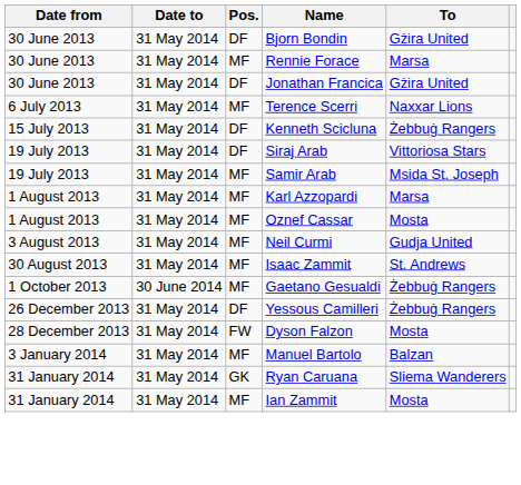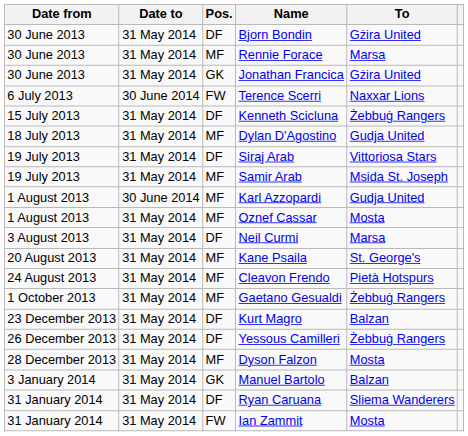Jonathan Francica | Pos.: DF -> GK
Terence Scerri | Date to: 31 May 2014 -> 30 June 2014
Terence Scerri | Pos.: MF -> FW
+ row: 18 July 2013 | 31 May 2014 | MF | Dylan D'Agostino | Gudja United
Karl Azzopardi | Date to: 31 May 2014 -> 30 June 2014
Karl Azzopardi | To: Marsa -> Gudja United
Neil Curmi | Pos.: MF -> DF
Neil Curmi | To: Gudja United -> Marsa
+ row: 20 August 2013 | 31 May 2014 | MF | Kane Psaila | St. George's
+ row: 24 August 2013 | 31 May 2014 | MF | Cleavon Frendo | Pietà Hotspurs
- row: 30 August 2013 | 31 May 2014 | MF | Isaac Zammit | St. Andrews
Gaetano Gesualdi | Date to: 30 June 2014 -> 31 May 2014
+ row: 23 December 2013 | 31 May 2014 | DF | Kurt Magro | Balzan
Dyson Falzon | Pos.: FW -> MF
Manuel Bartolo | Pos.: MF -> GK
Ryan Caruana | Pos.: GK -> DF
Ian Zammit | Pos.: MF -> FW
